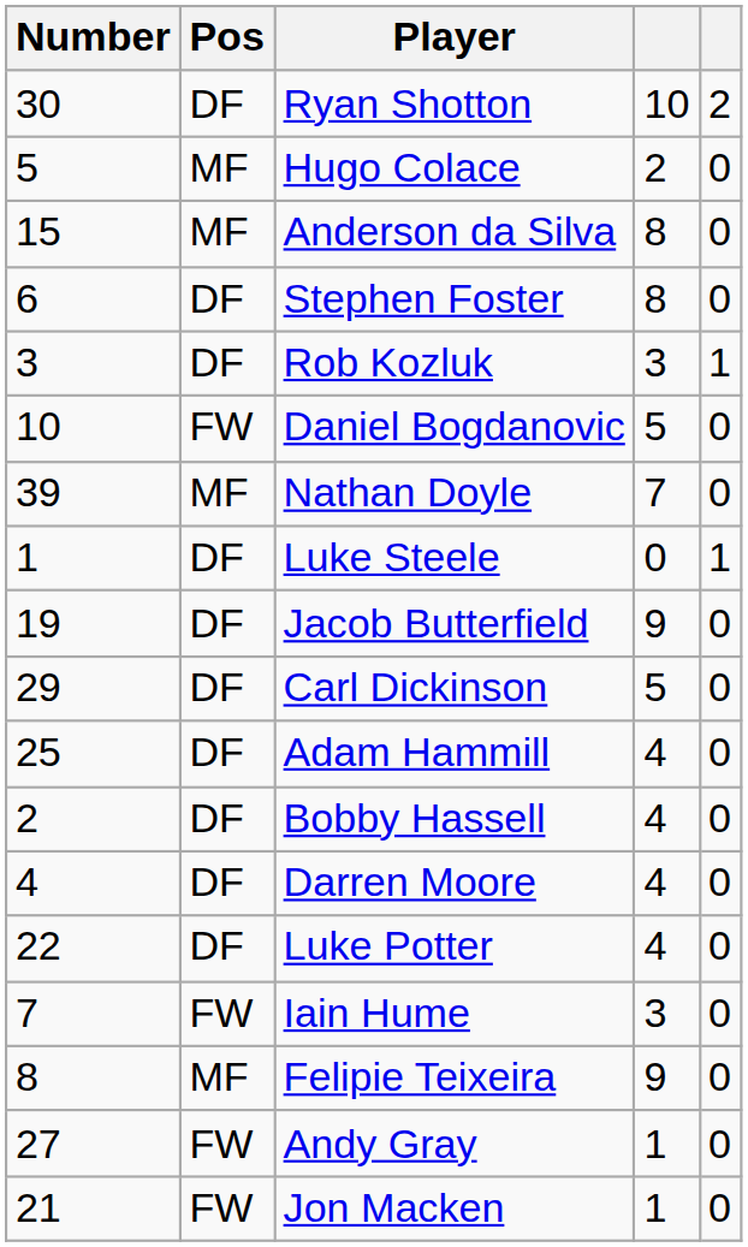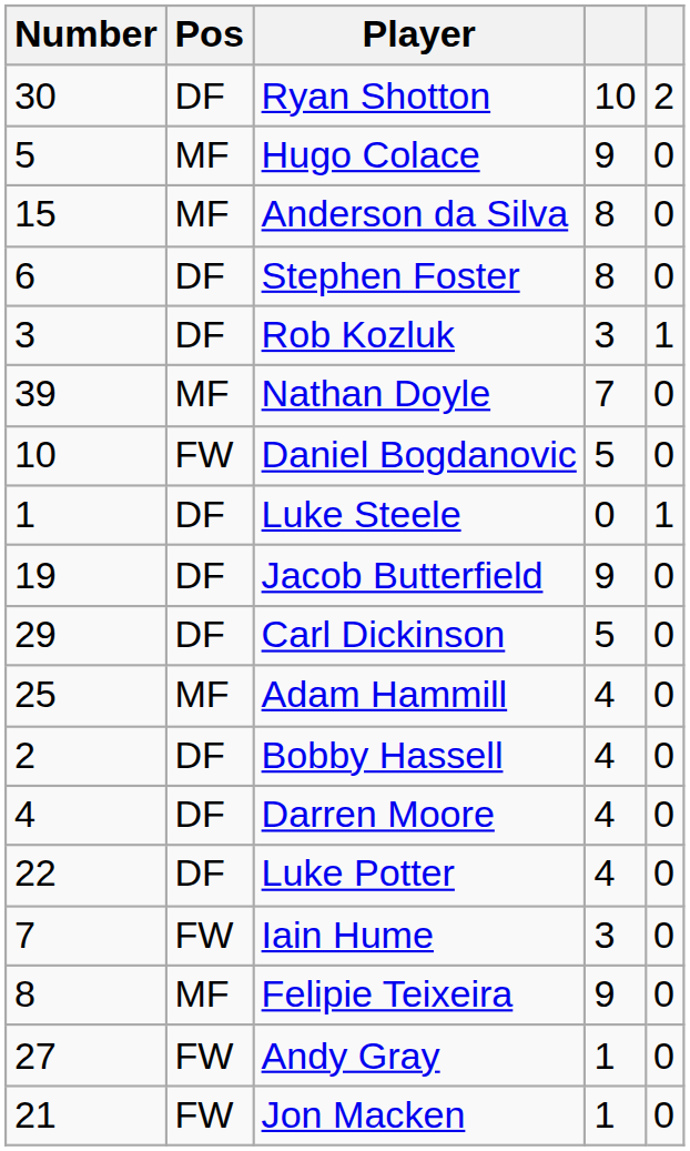Hugo Colace | column 4: 2 -> 9
rows swapped: Nathan Doyle <-> Daniel Bogdanovic
Adam Hammill | Pos: DF -> MF
